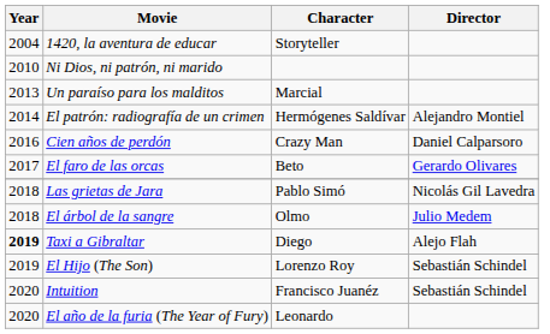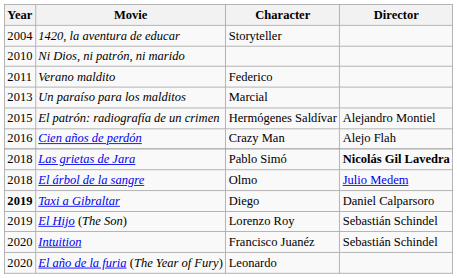+ row: 2011 | Verano maldito | Federico
El patrón: radiografía de un crimen | Year: 2014 -> 2015
Cien años de perdón | Director: Daniel Calparsoro -> Alejo Flah
- row: 2017 | El faro de las orcas | Beto | Gerardo Olivares
Las grietas de Jara | Director: normal -> bold
Taxi a Gibraltar | Director: Alejo Flah -> Daniel Calparsoro
